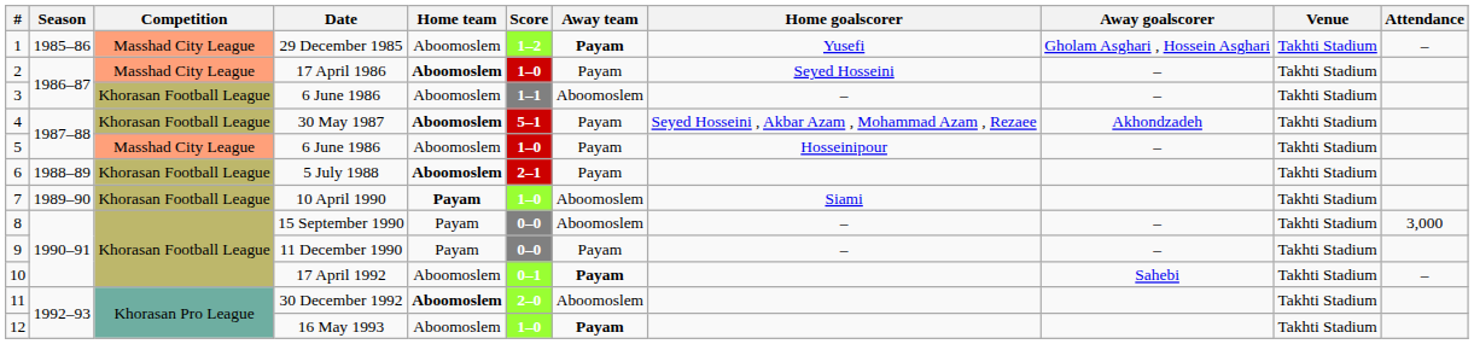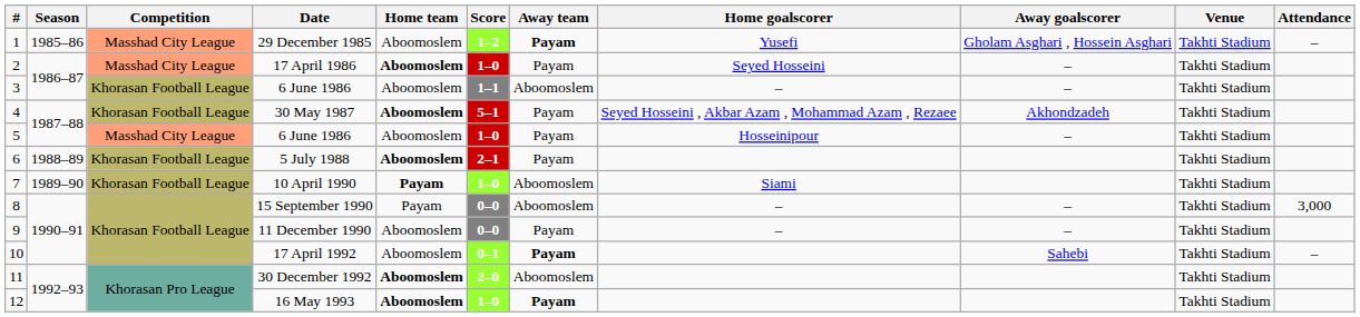11 December 1990 | Home team: Payam -> Aboomoslem
16 May 1993 | Home team: normal -> bold
